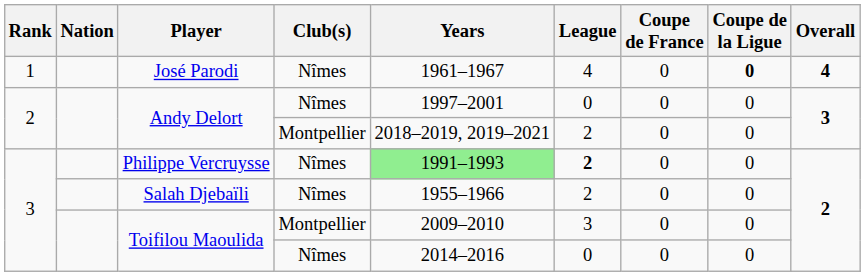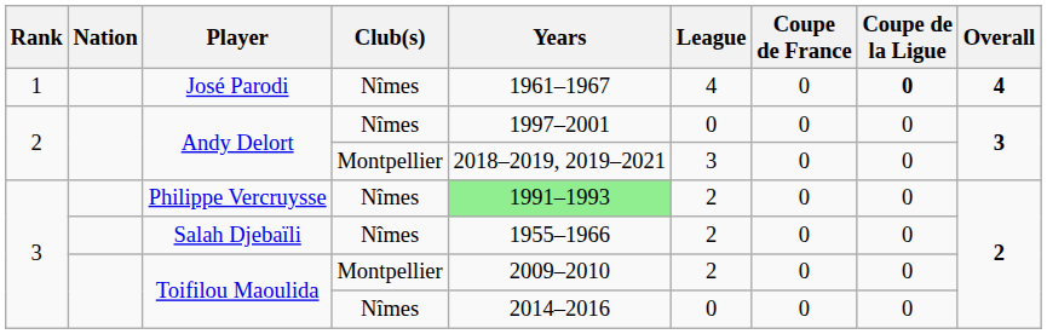Andy Delort / Montpellier | League: 2 -> 3
Philippe Vercruysse | League: bold -> normal
Toifilou Maoulida / Montpellier | League: 3 -> 2
